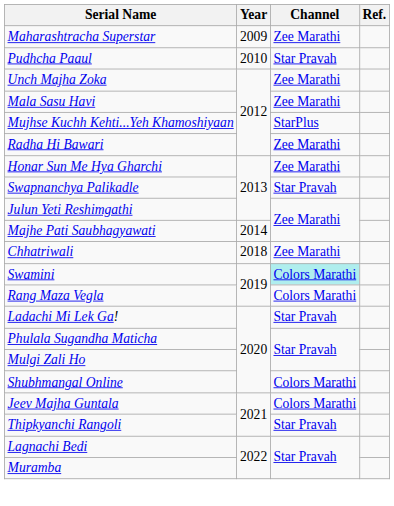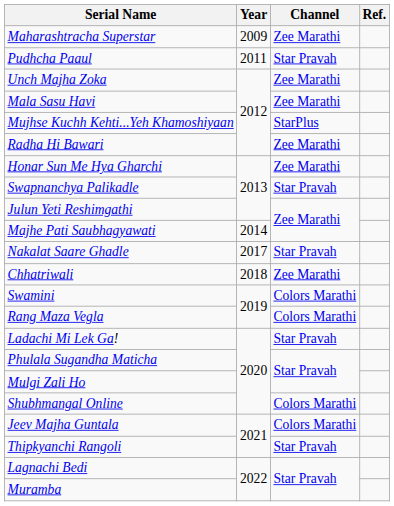Pudhcha Paaul | Year: 2010 -> 2011
+ row: Nakalat Saare Ghadle | 2017 | Star Pravah
Swamini | Channel: paleturquoise background -> no background
